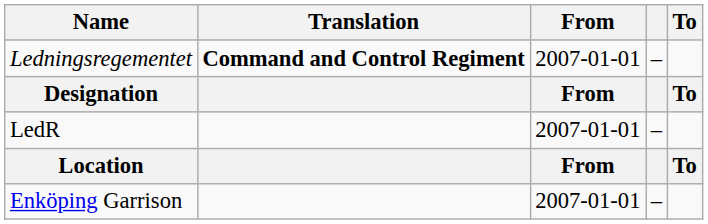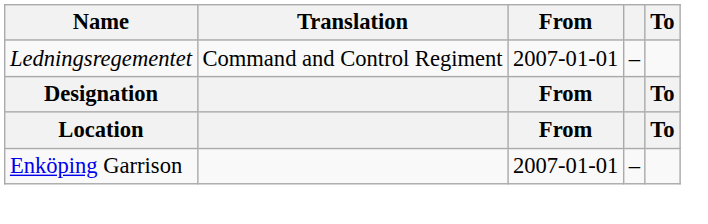Ledningsregementet | Translation: bold -> normal
- row: LedR | 2007-01-01 | –
